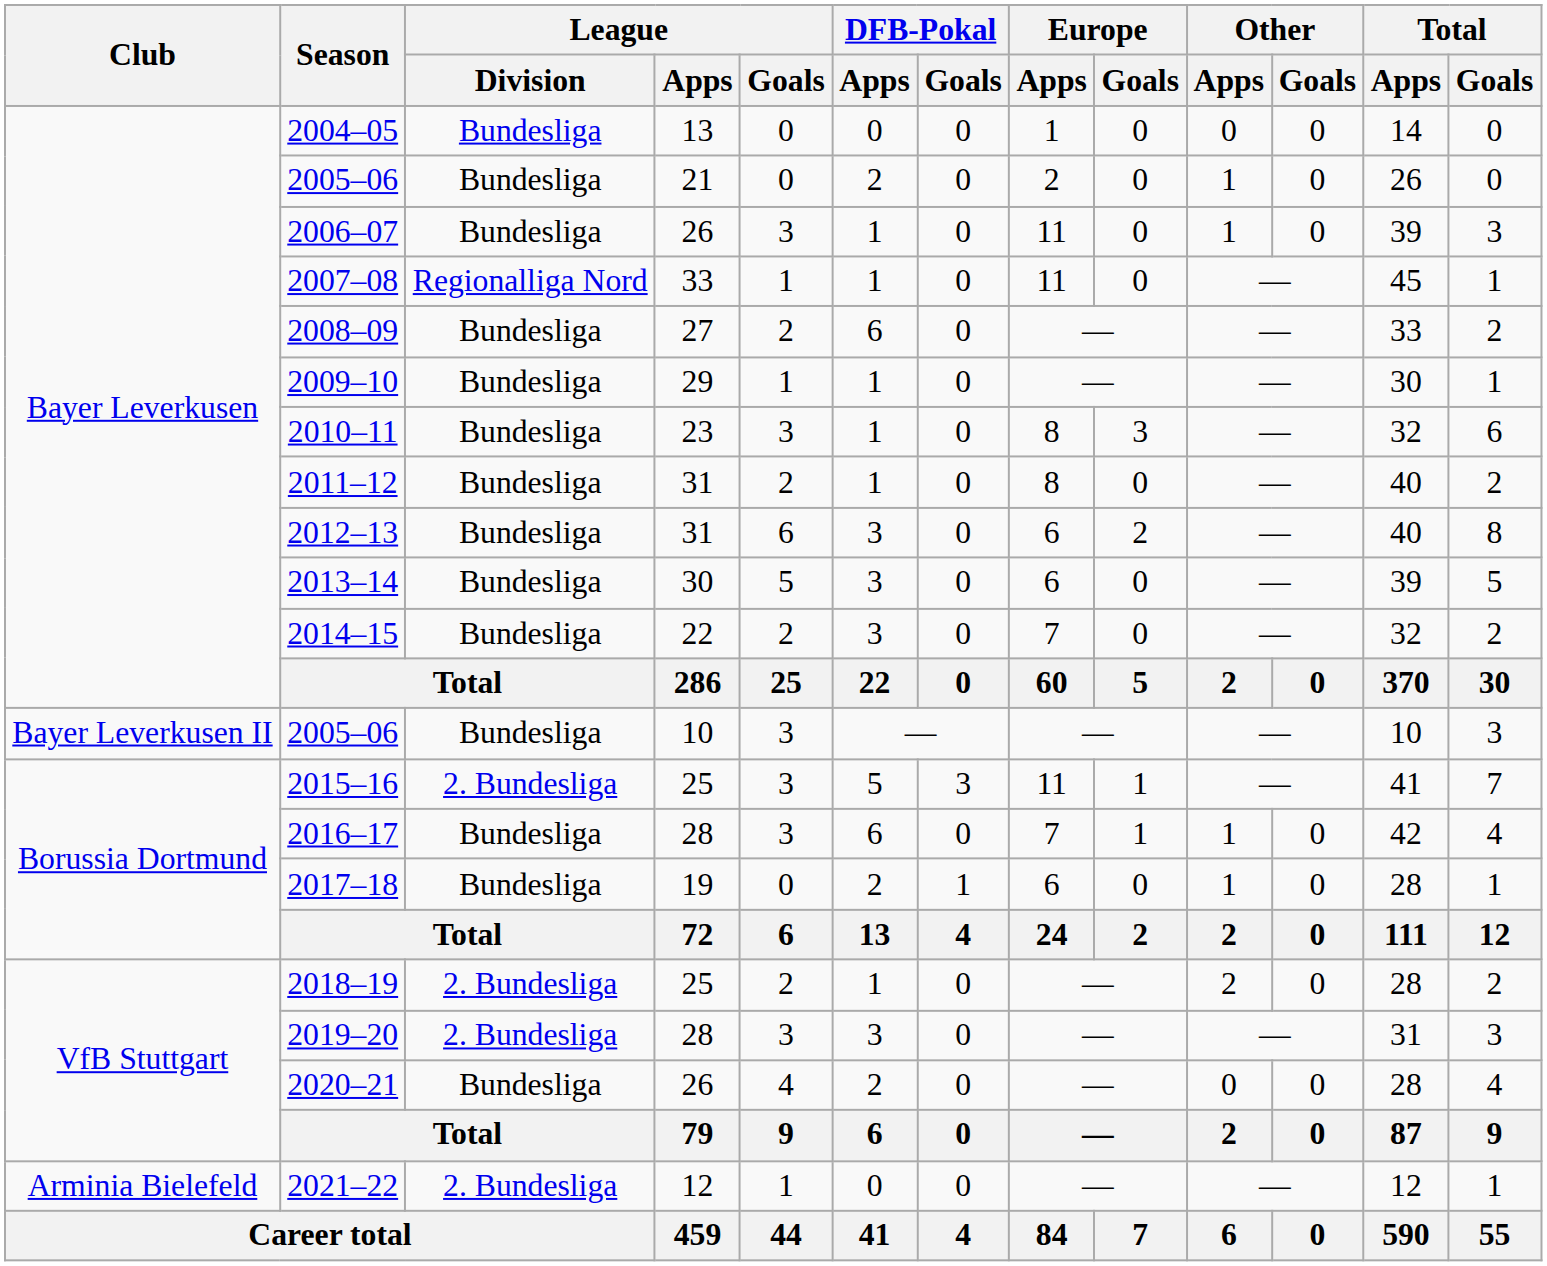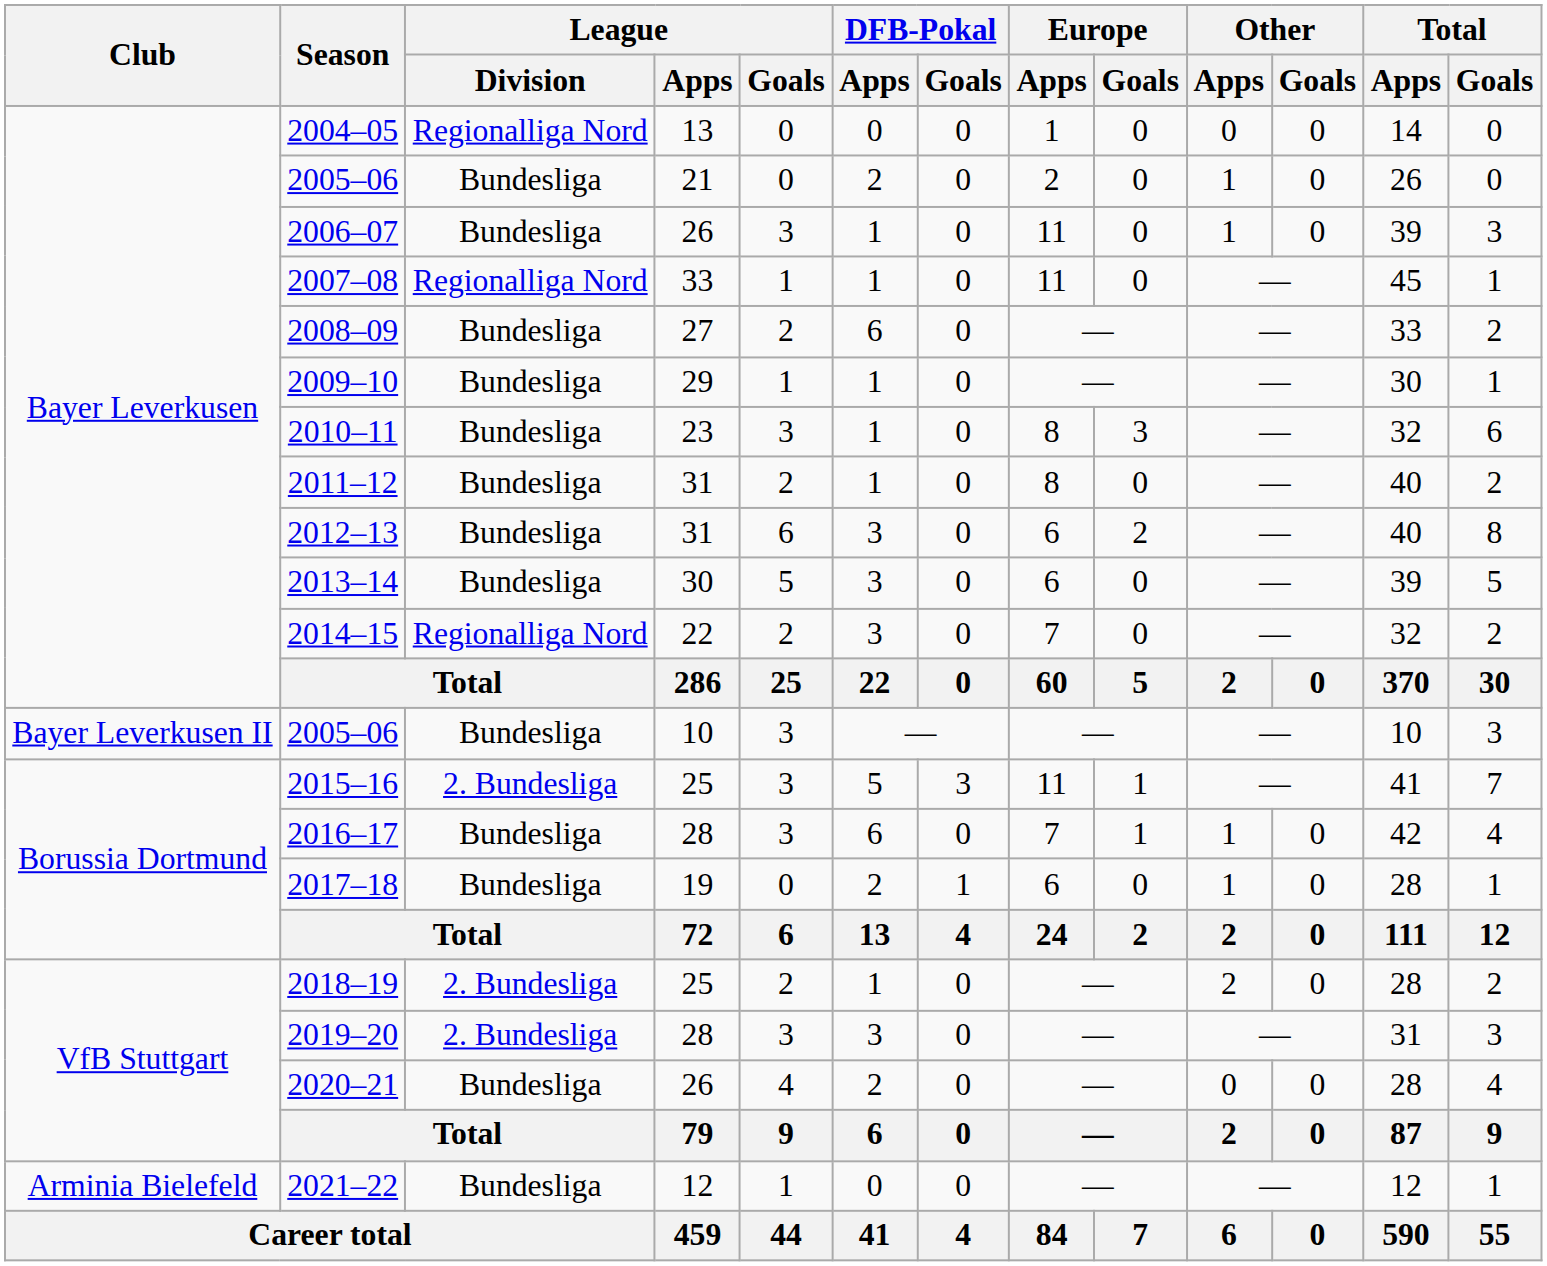2004–05 | League / Division: Bundesliga -> Regionalliga Nord
2014–15 | League / Division: Bundesliga -> Regionalliga Nord
2021–22 | League / Division: 2. Bundesliga -> Bundesliga
